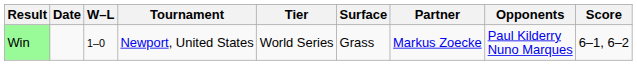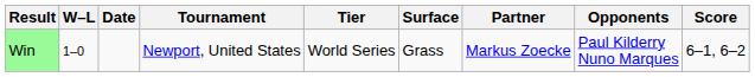columns swapped: W–L <-> Date
